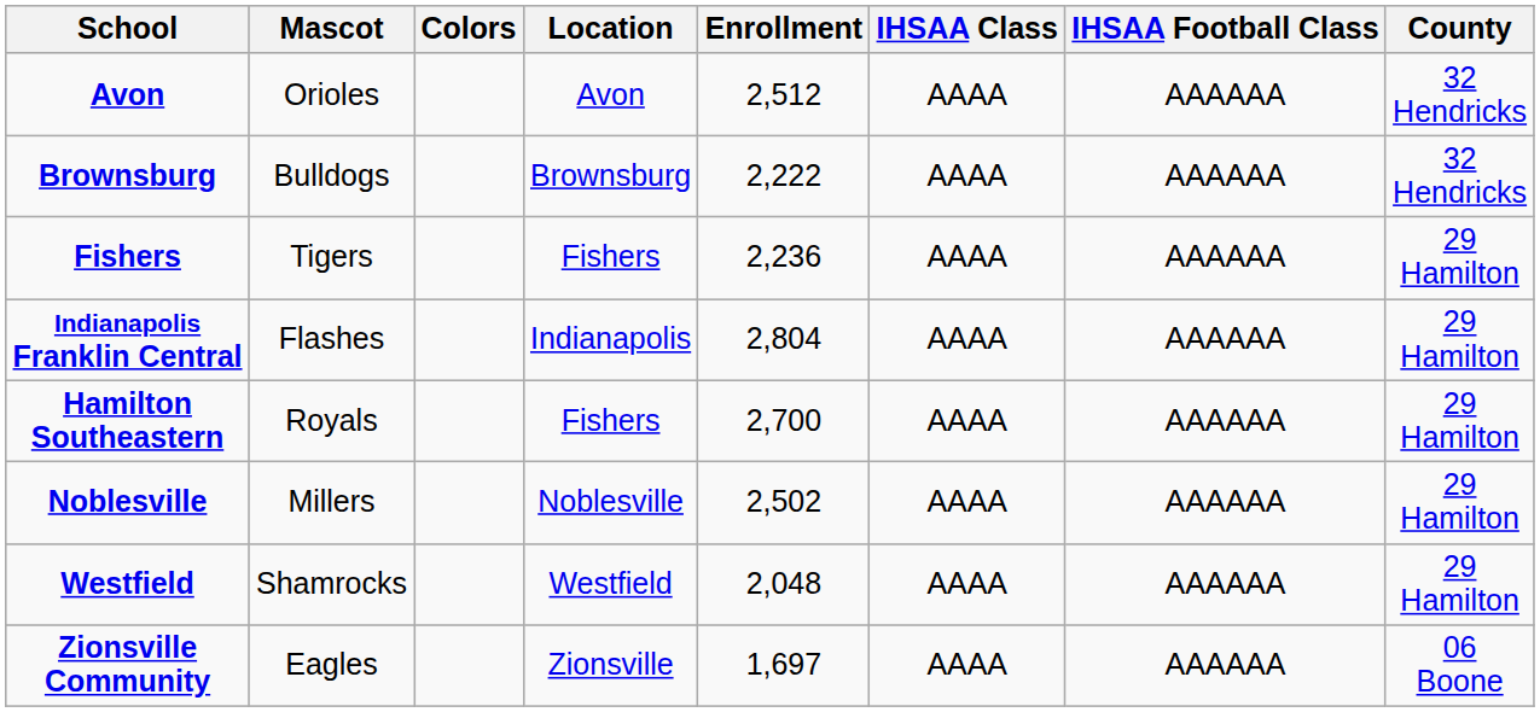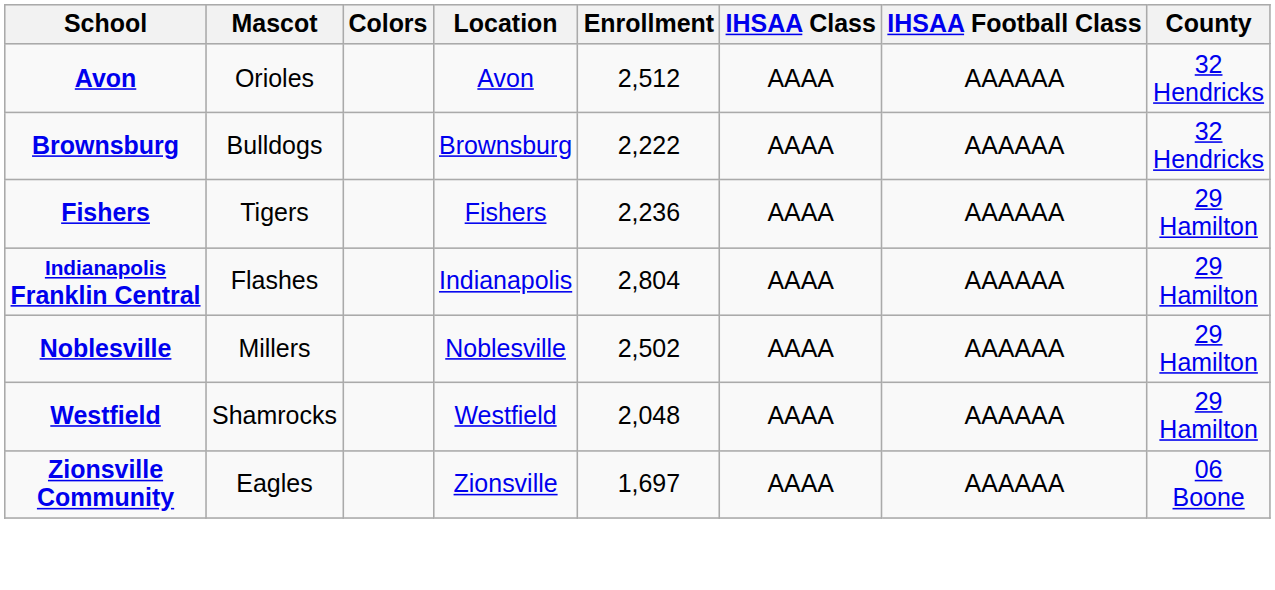- row: Hamilton Southeastern | Royals | Fishers | 2,700 | AAAA | AAAAAA | 29 Hamilton
